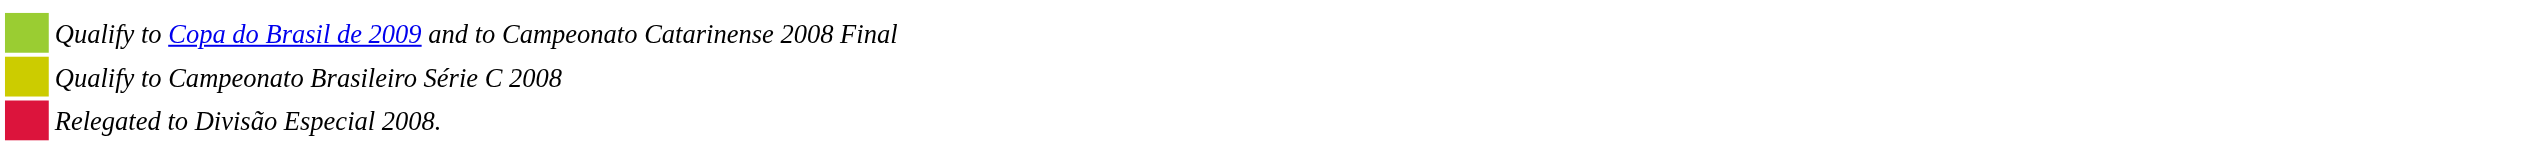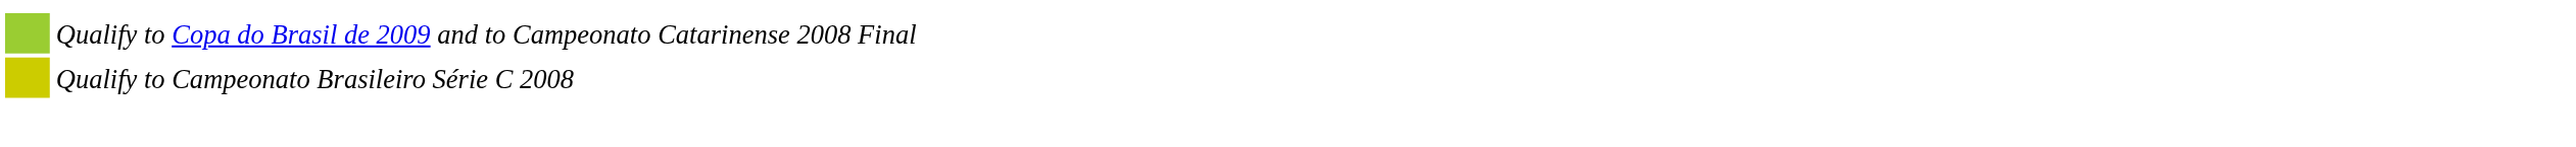- row: Relegated to Divisão Especial 2008.
